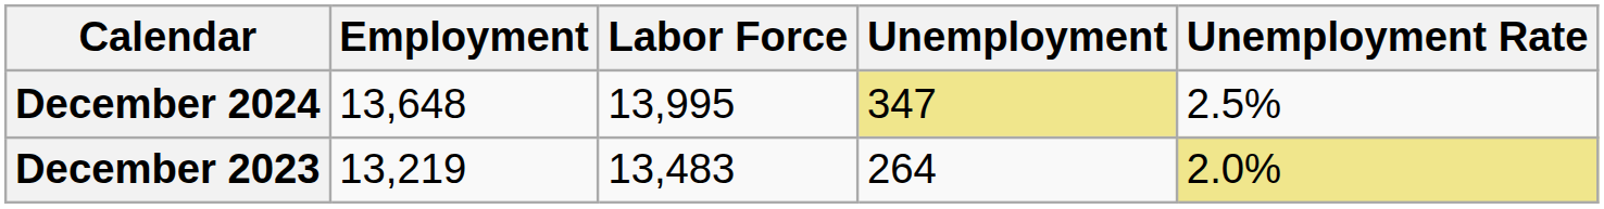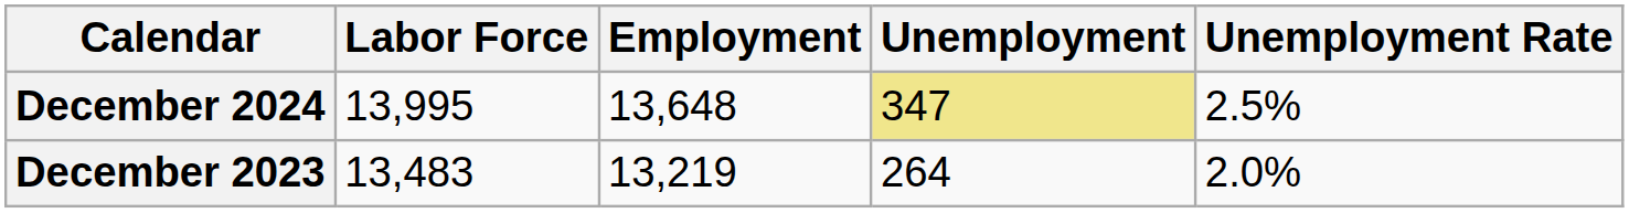columns swapped: Labor Force <-> Employment
December 2023 | Unemployment Rate: khaki background -> no background
